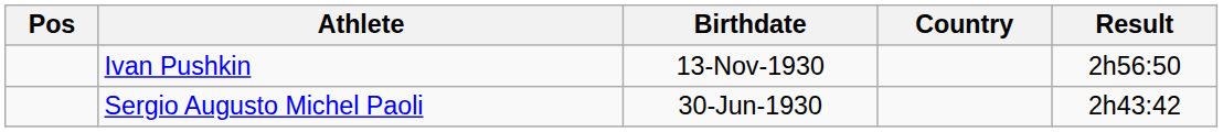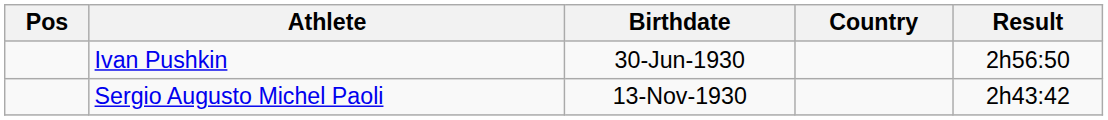Ivan Pushkin | Birthdate: 13-Nov-1930 -> 30-Jun-1930
Sergio Augusto Michel Paoli | Birthdate: 30-Jun-1930 -> 13-Nov-1930
